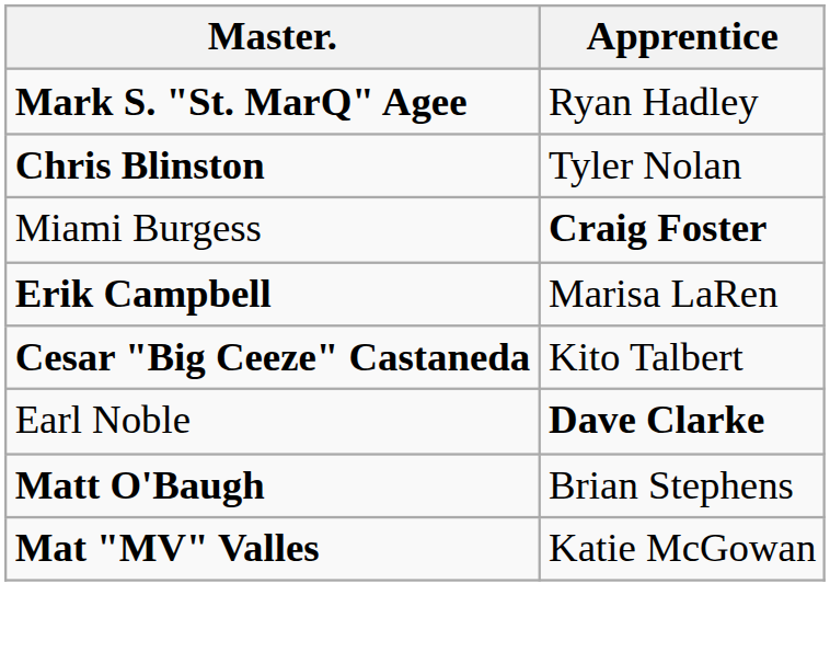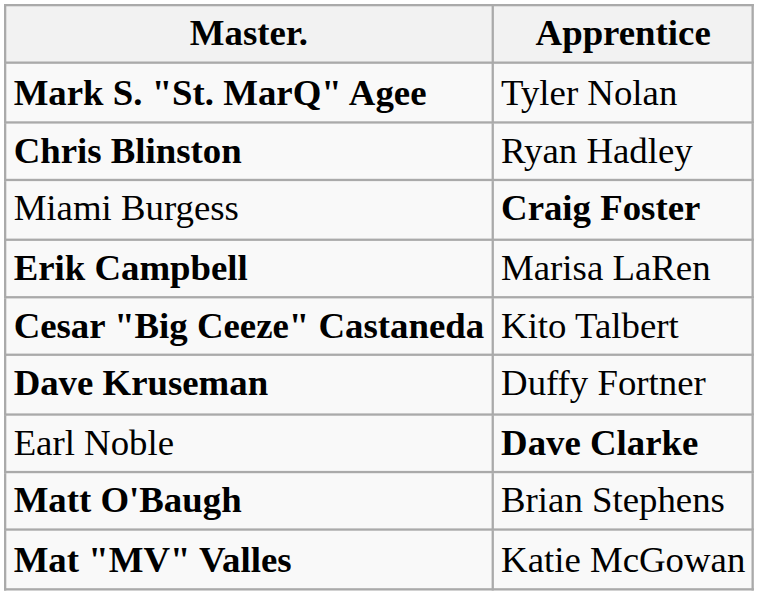Mark S. "St. MarQ" Agee | Apprentice: Ryan Hadley -> Tyler Nolan
Chris Blinston | Apprentice: Tyler Nolan -> Ryan Hadley
+ row: Dave Kruseman | Duffy Fortner
